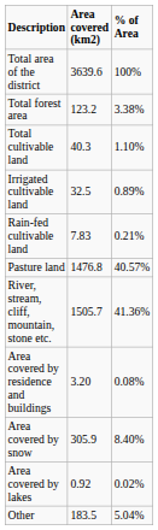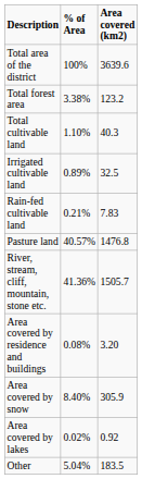columns swapped: Area covered (km2) <-> % of Area
